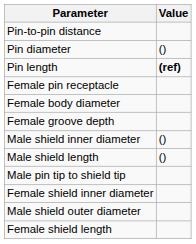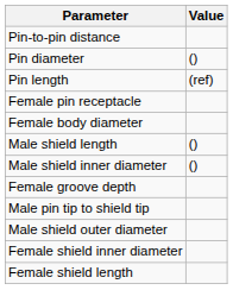Pin length | Value: bold -> normal
rows swapped: Female groove depth <-> Male shield length
rows swapped: Male shield outer diameter <-> Female shield inner diameter
